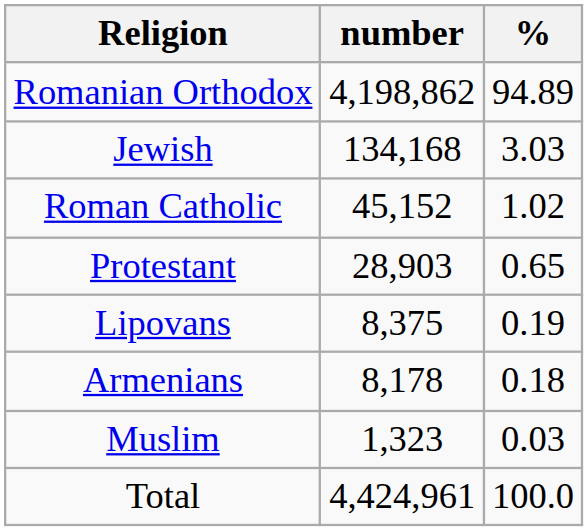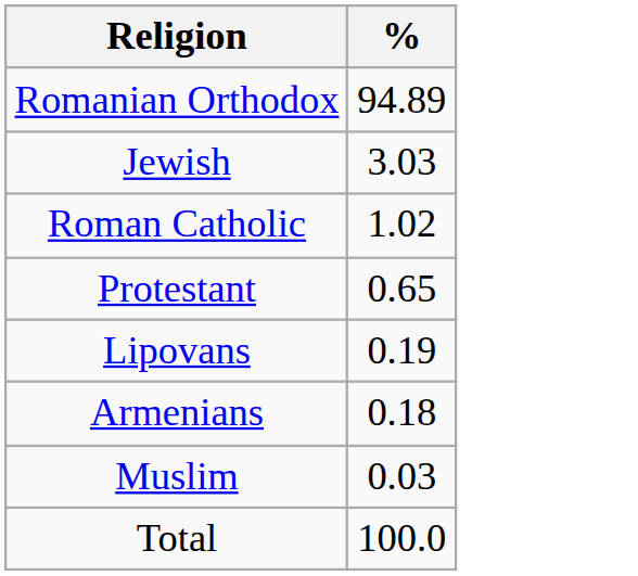- column: number | 4,198,862 | 134,168 | 45,152 | 28,903 | 8,375 | 8,178 | 1,323 | 4,424,961
